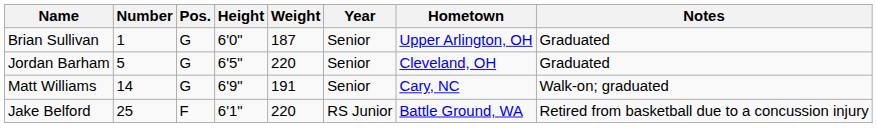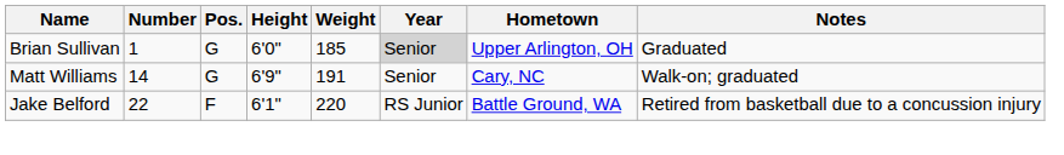Brian Sullivan | Weight: 187 -> 185
Brian Sullivan | Year: no background -> lightgrey background
- row: Jordan Barham | 5 | G | 6'5" | 220 | Senior | Cleveland, OH | Graduated
Jake Belford | Number: 25 -> 22
